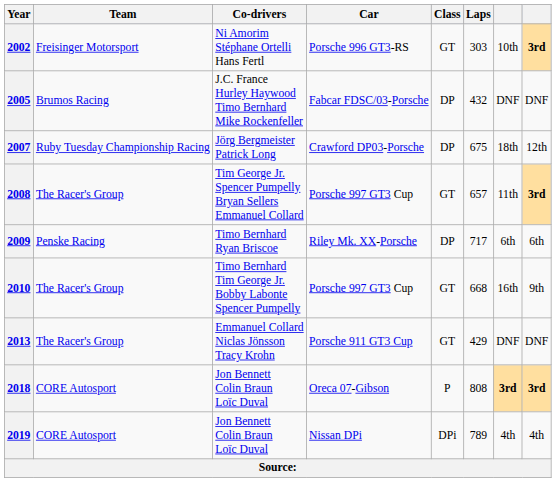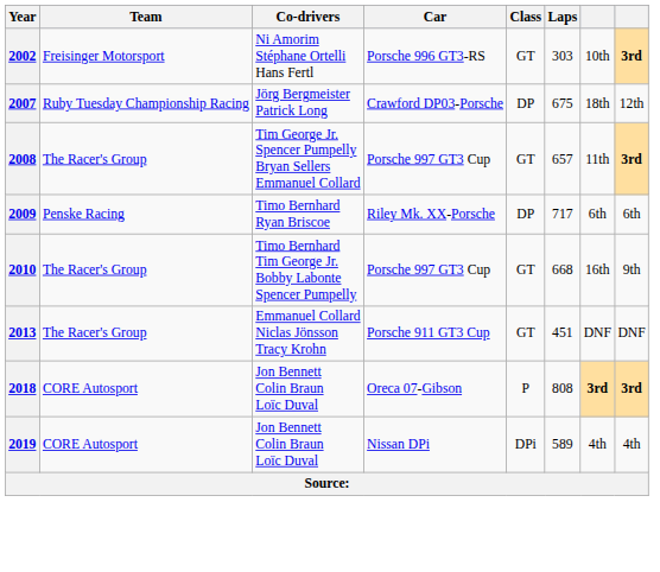- row: 2005 | Brumos Racing | J.C. France Hurley Haywood Timo Bernhard Mike Rockenfeller | Fabcar FDSC/03-Porsche | DP | 432 | DNF | DNF
2013 | Laps: 429 -> 451
2019 | Laps: 789 -> 589
